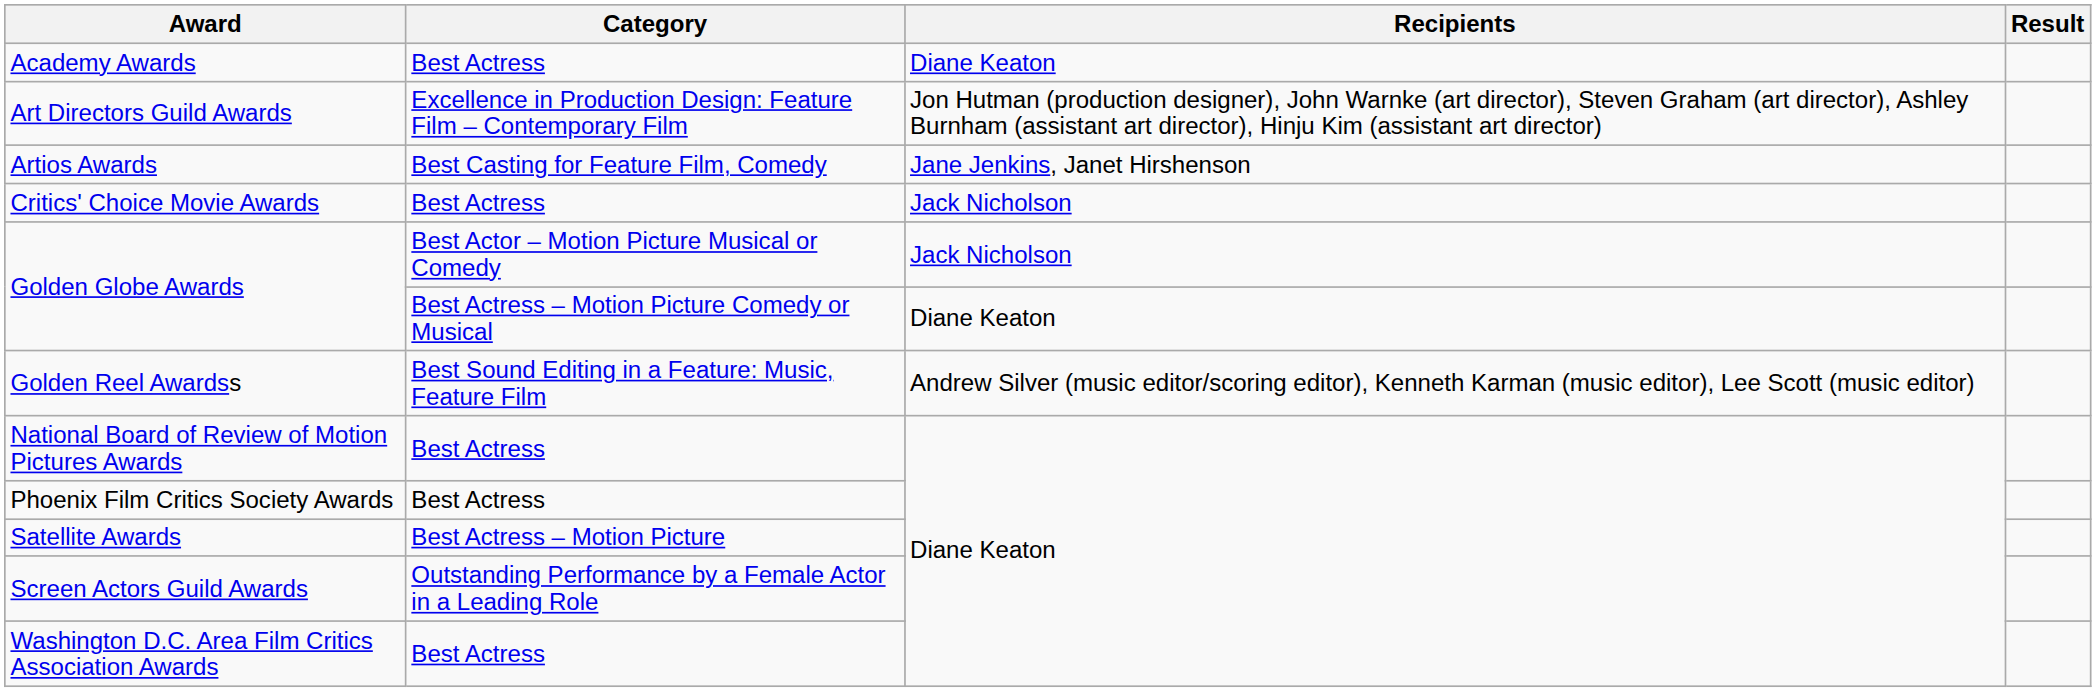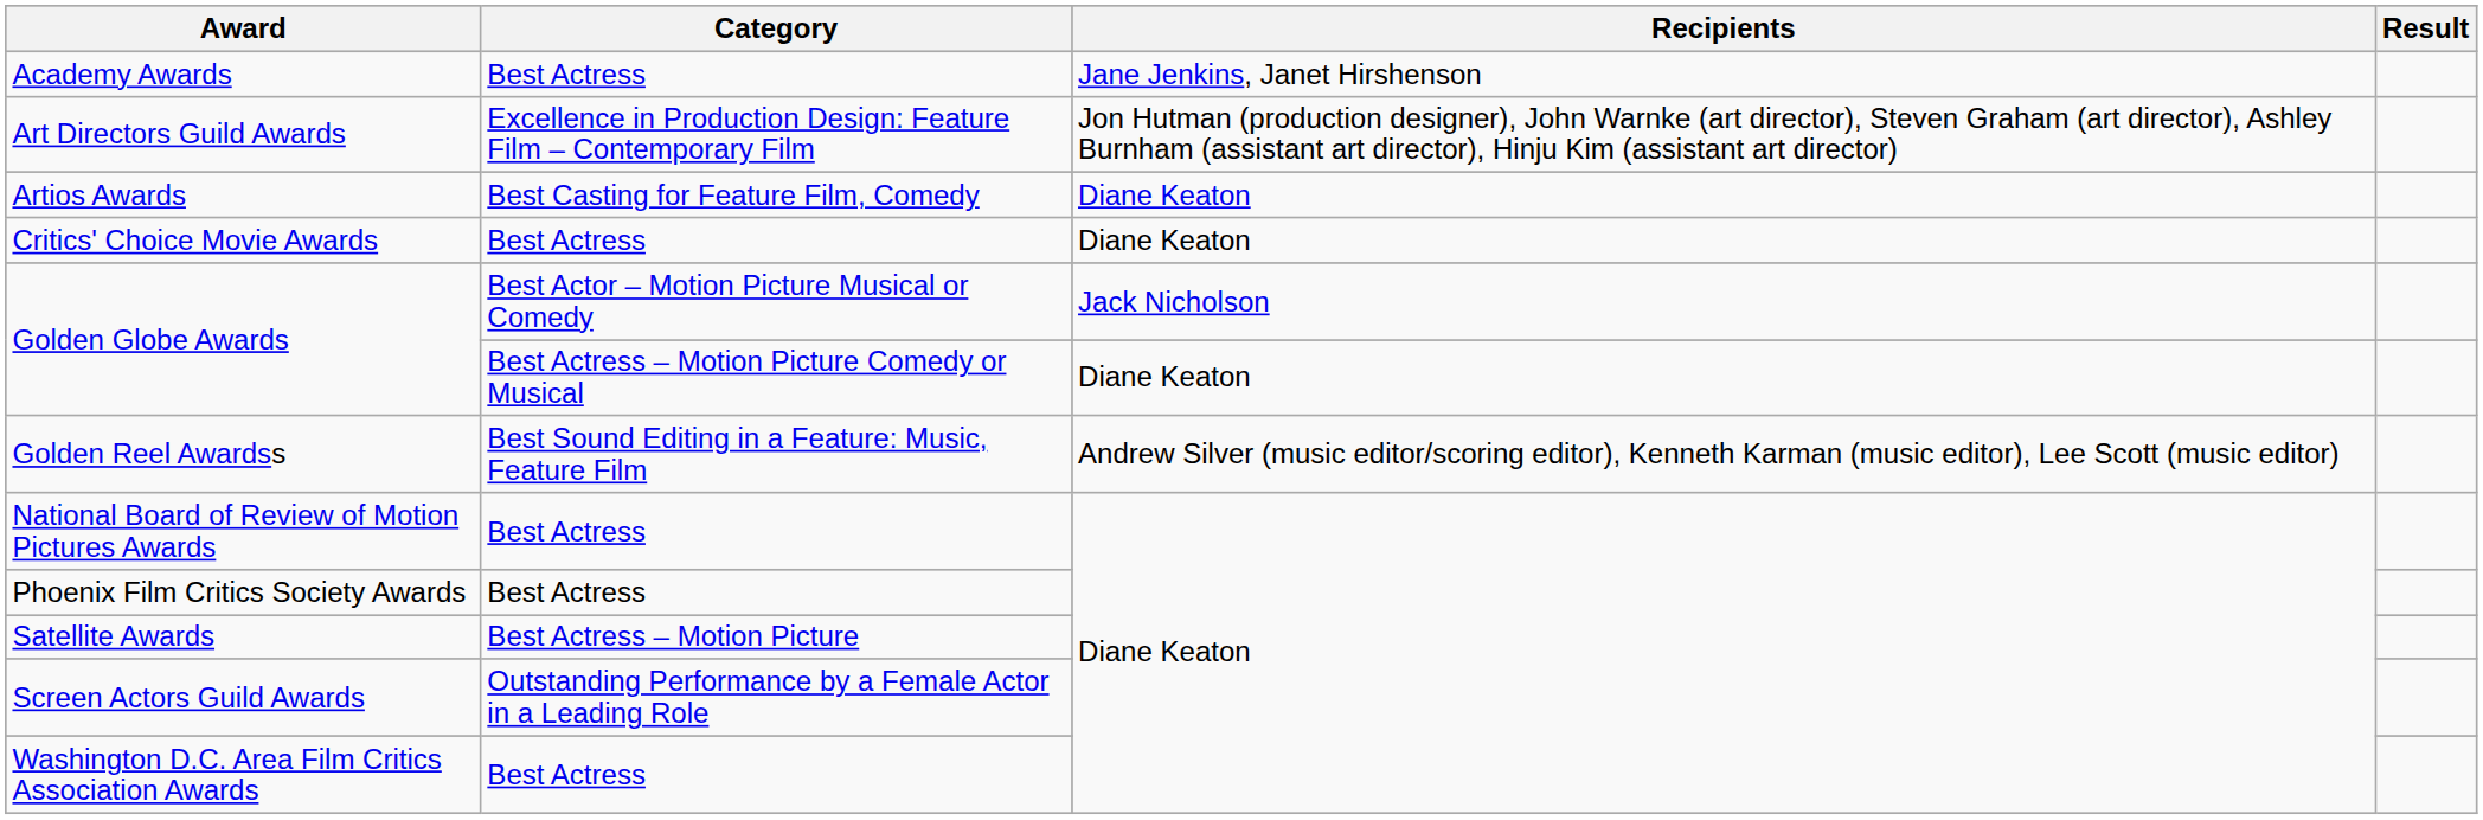Academy Awards | Recipients: Diane Keaton -> Jane Jenkins, Janet Hirshenson
Artios Awards | Recipients: Jane Jenkins, Janet Hirshenson -> Diane Keaton
Critics' Choice Movie Awards | Recipients: Jack Nicholson -> Diane Keaton
